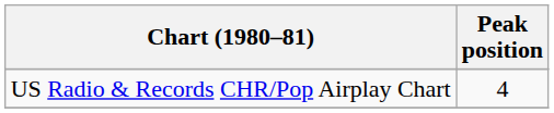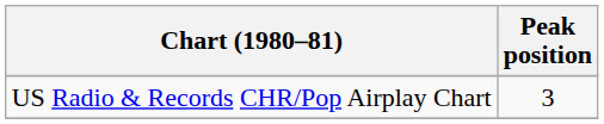US Radio & Records CHR/Pop Airplay Chart | Peak position: 4 -> 3
